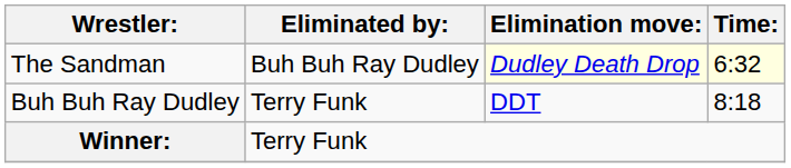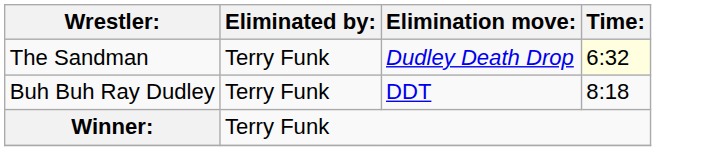The Sandman | Eliminated by:: Buh Buh Ray Dudley -> Terry Funk
The Sandman | Elimination move:: lightyellow background -> no background
